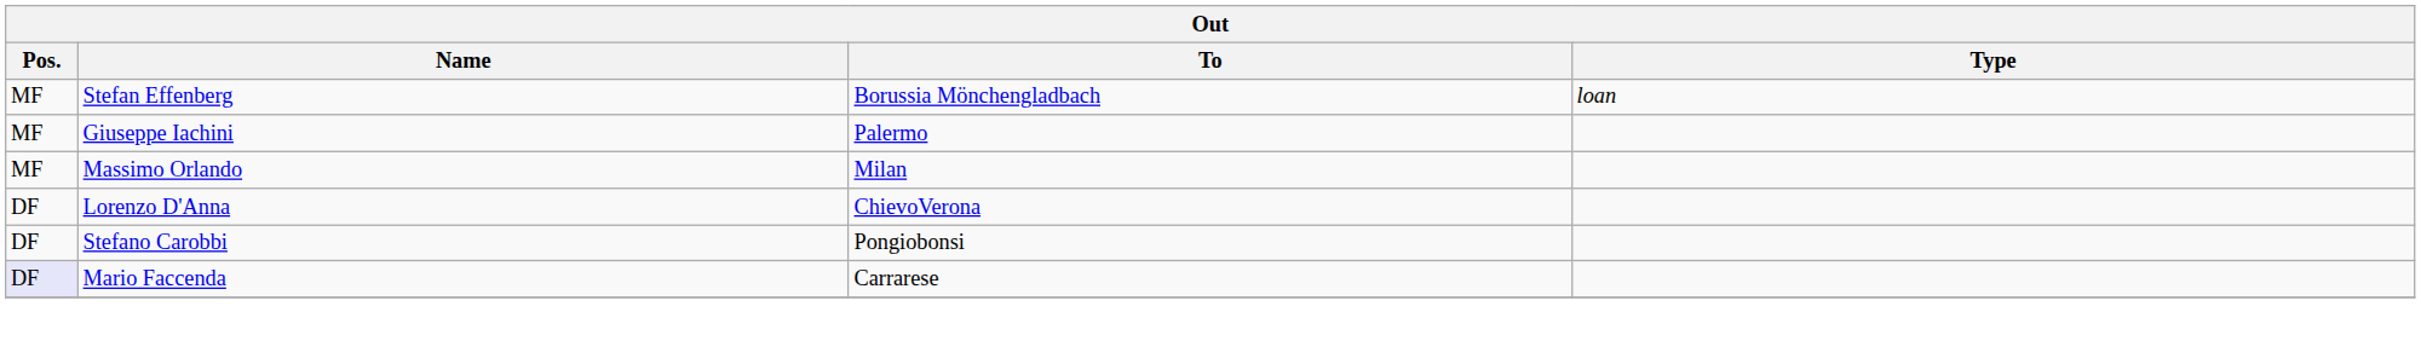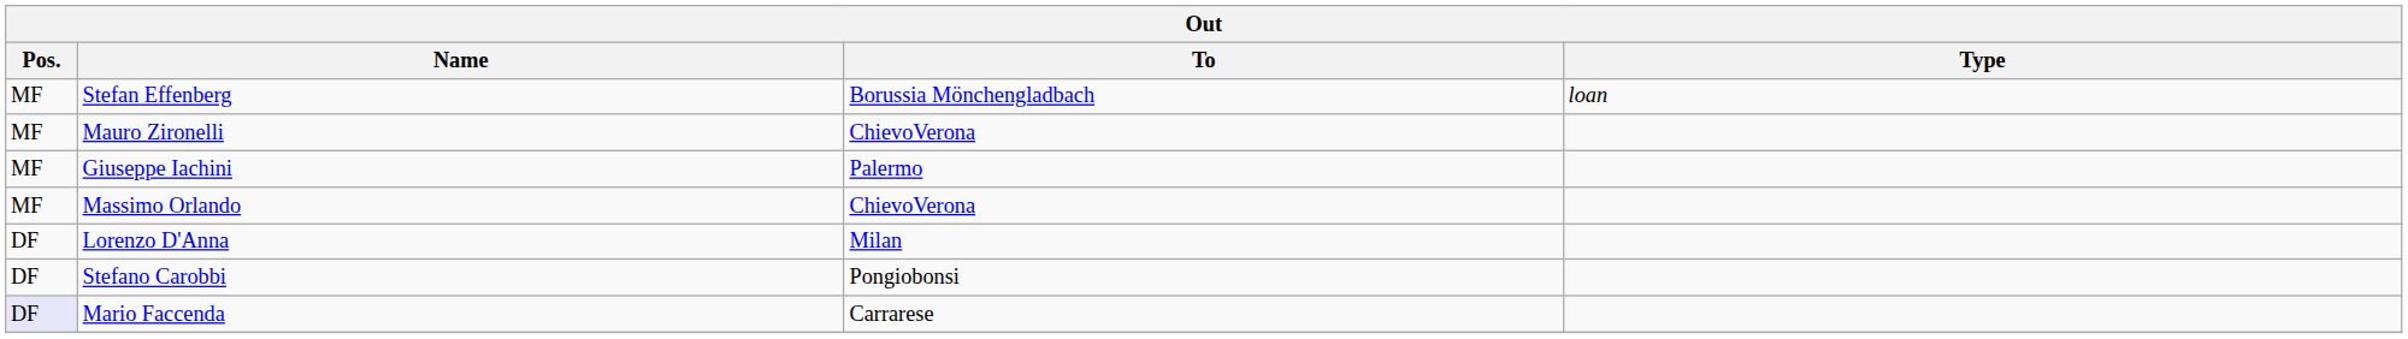+ row: MF | Mauro Zironelli | ChievoVerona
Massimo Orlando | To: Milan -> ChievoVerona
Lorenzo D'Anna | To: ChievoVerona -> Milan
